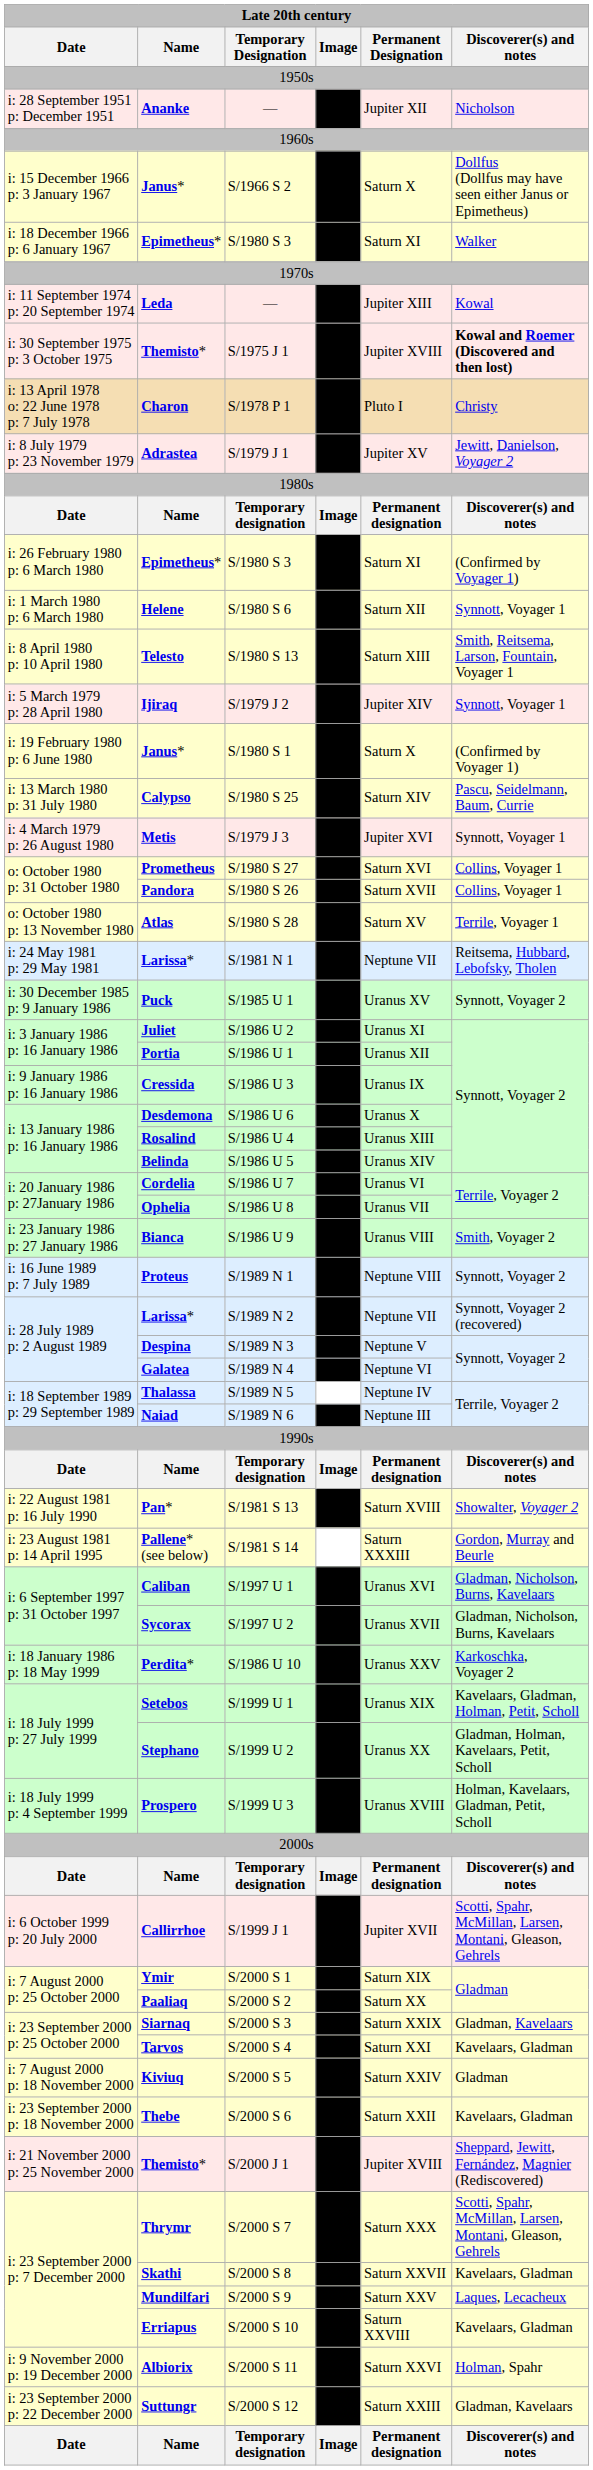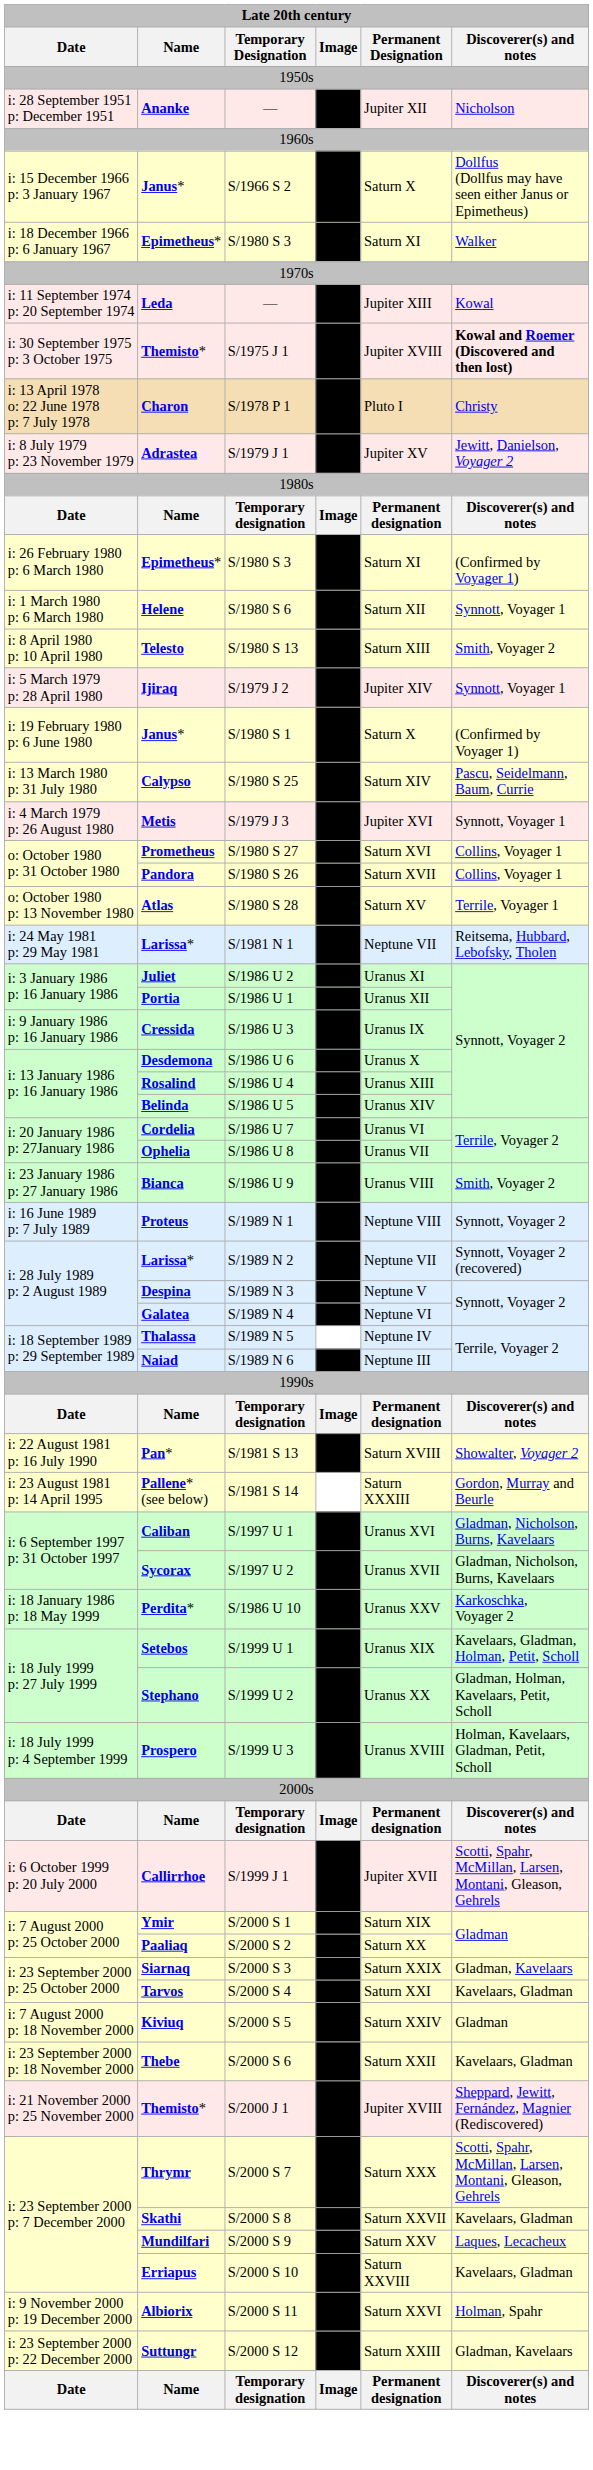S/1980 S 13 | Discoverer(s) and notes: Smith, Reitsema, Larson, Fountain, Voyager 1 -> Smith, Voyager 2
- row: i: 30 December 1985 p: 9 January 1986 | Puck | S/1985 U 1 | Uranus XV | Synnott, Voyager 2
